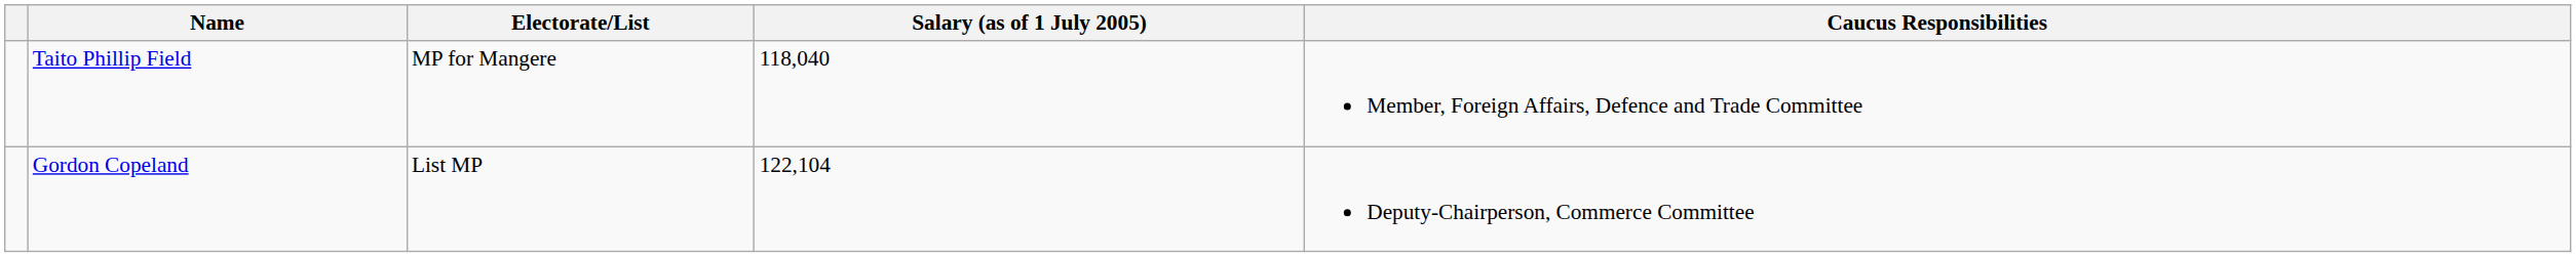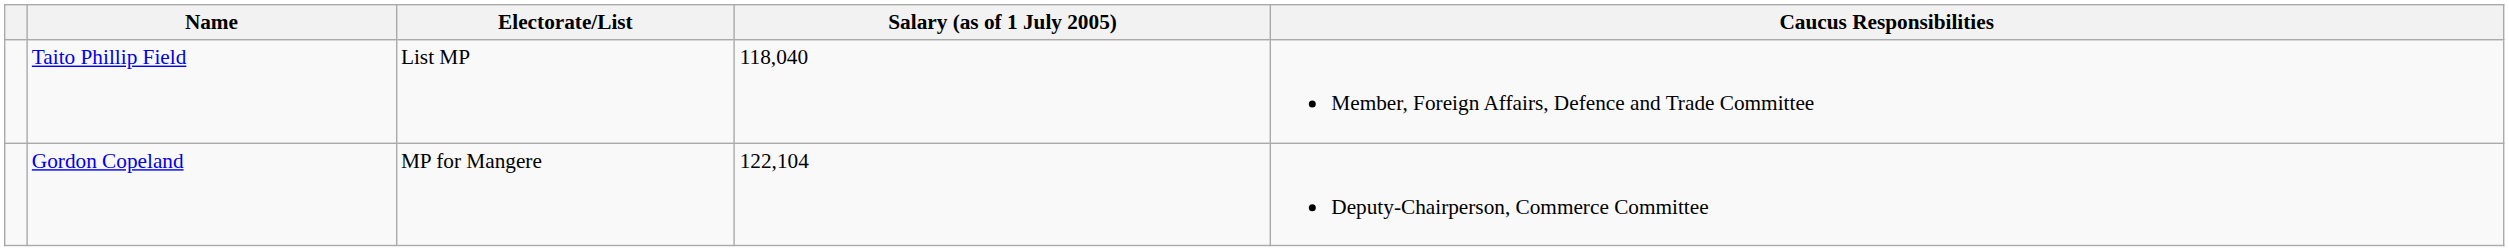Taito Phillip Field | Electorate/List: MP for Mangere -> List MP
Gordon Copeland | Electorate/List: List MP -> MP for Mangere
